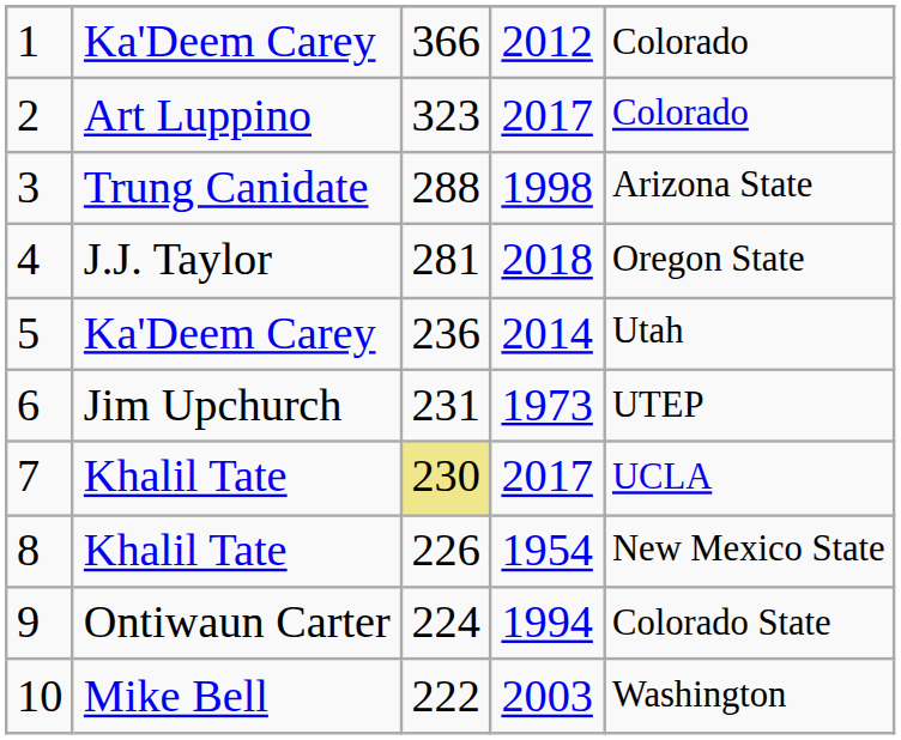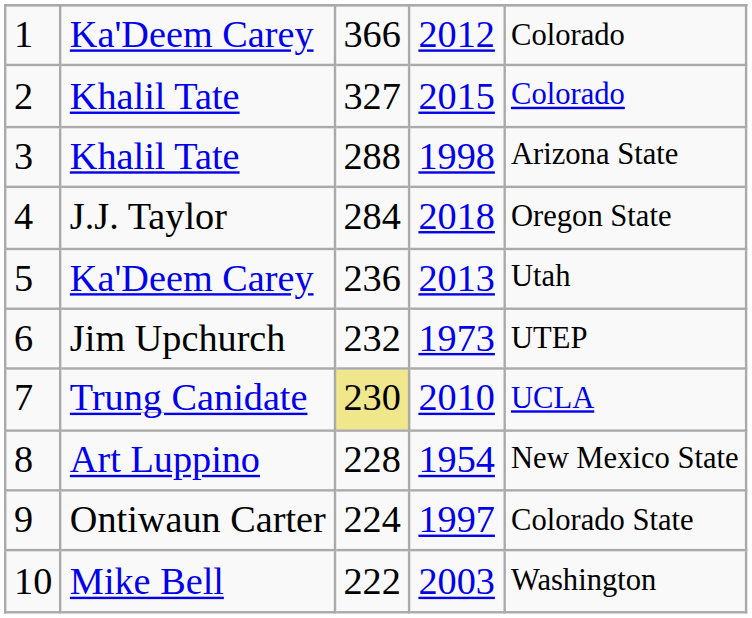2 | column 2: Art Luppino -> Khalil Tate
2 | column 3: 323 -> 327
2 | column 4: 2017 -> 2015
3 | column 2: Trung Canidate -> Khalil Tate
4 | column 3: 281 -> 284
5 | column 4: 2014 -> 2013
6 | column 3: 231 -> 232
7 | column 2: Khalil Tate -> Trung Canidate
7 | column 4: 2017 -> 2010
8 | column 2: Khalil Tate -> Art Luppino
8 | column 3: 226 -> 228
9 | column 4: 1994 -> 1997
